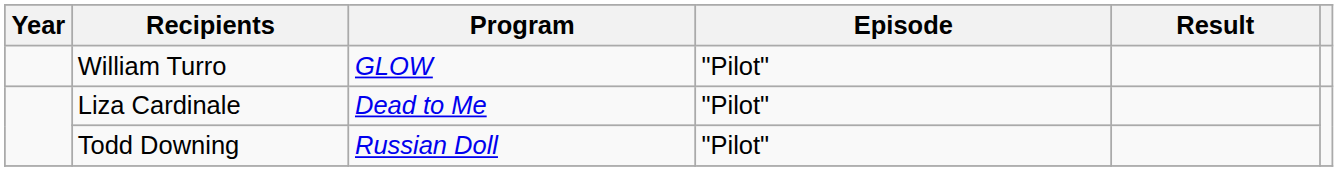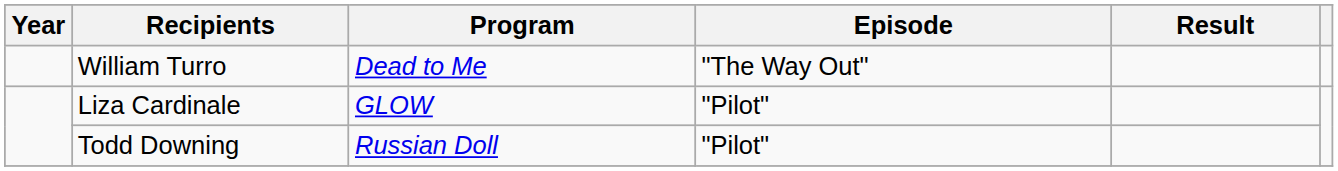William Turro | Program: GLOW -> Dead to Me
William Turro | Episode: "Pilot" -> "The Way Out"
Liza Cardinale | Program: Dead to Me -> GLOW
